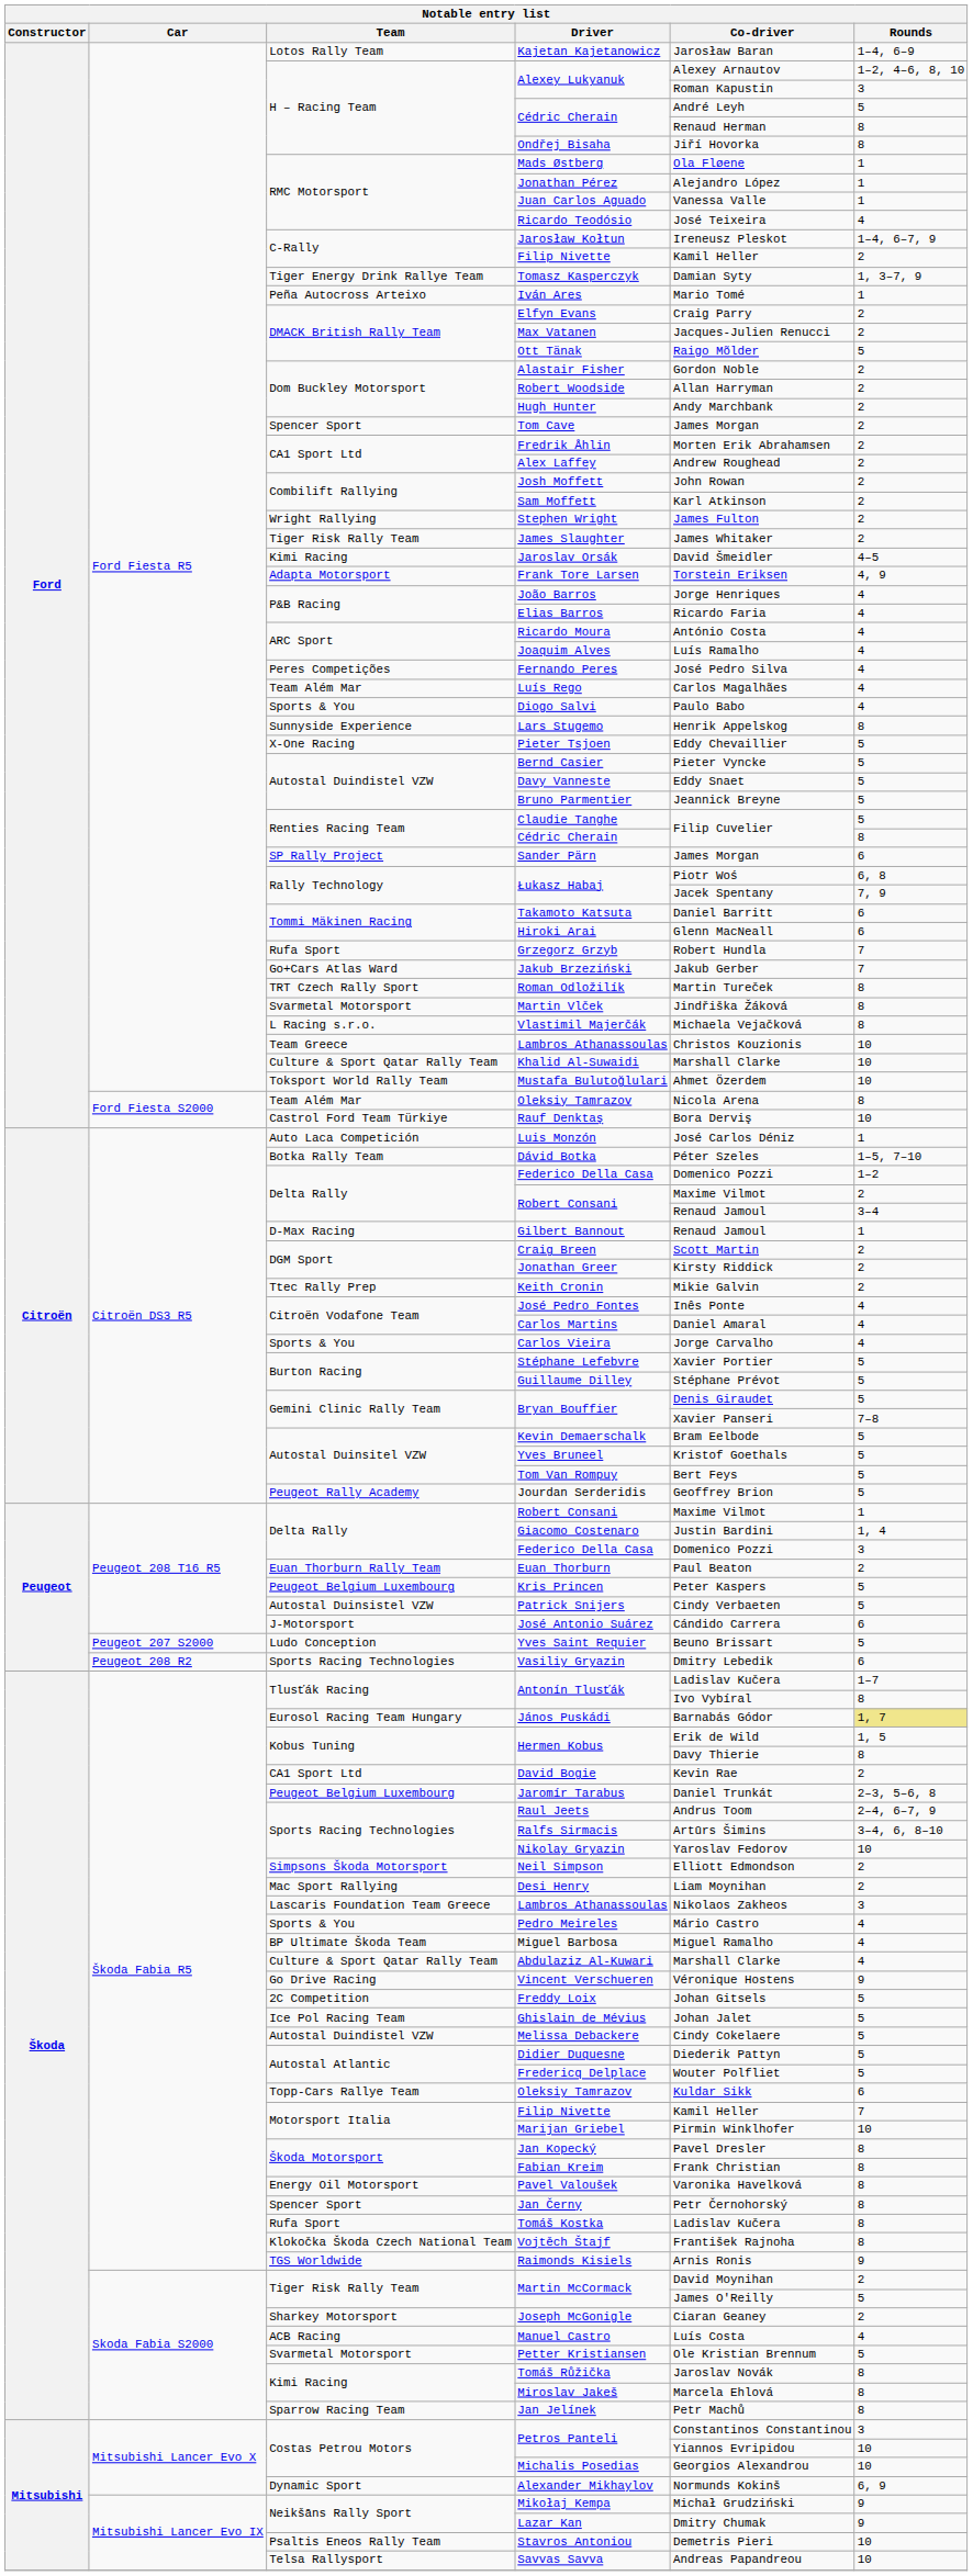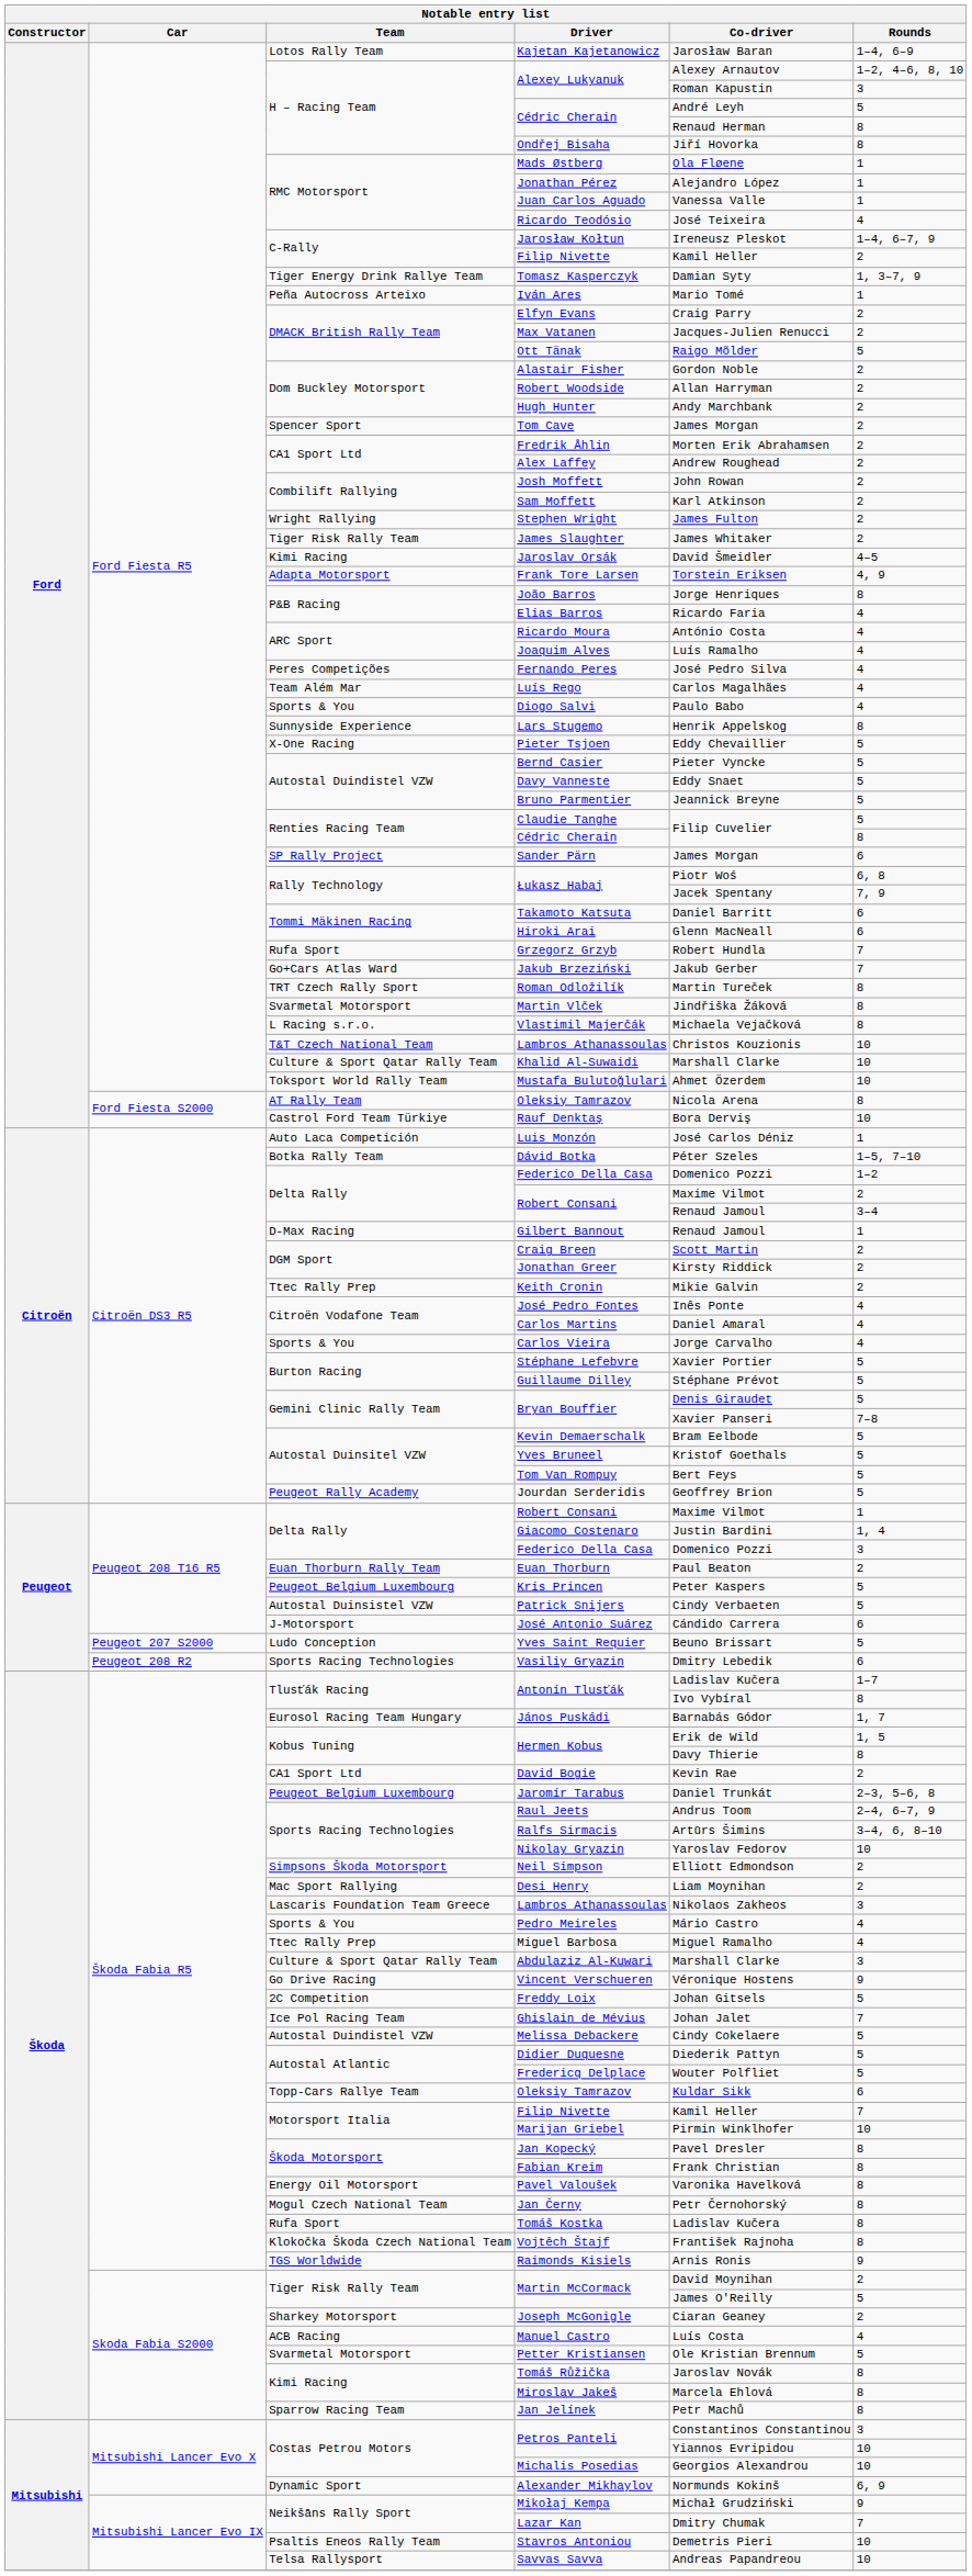João Barros | Rounds: 4 -> 8
Ford Fiesta R5 / Lambros Athanassoulas | Team: Team Greece -> T&T Czech National Team
Ford Fiesta S2000 / Oleksiy Tamrazov | Team: Team Além Mar -> AT Rally Team
János Puskádi | Rounds: khaki background -> no background
Miguel Barbosa | Team: BP Ultimate Škoda Team -> Ttec Rally Prep
Abdulaziz Al-Kuwari | Rounds: 4 -> 3
Ghislain de Mévius | Rounds: 5 -> 7
Jan Černy | Team: Spencer Sport -> Mogul Czech National Team
Lazar Kan | Rounds: 9 -> 7
